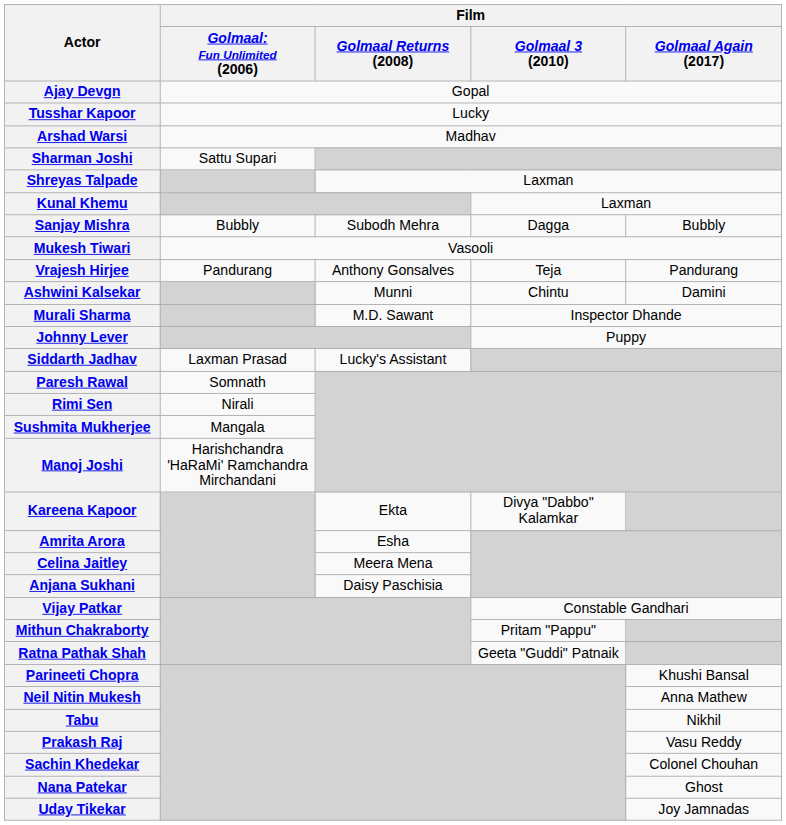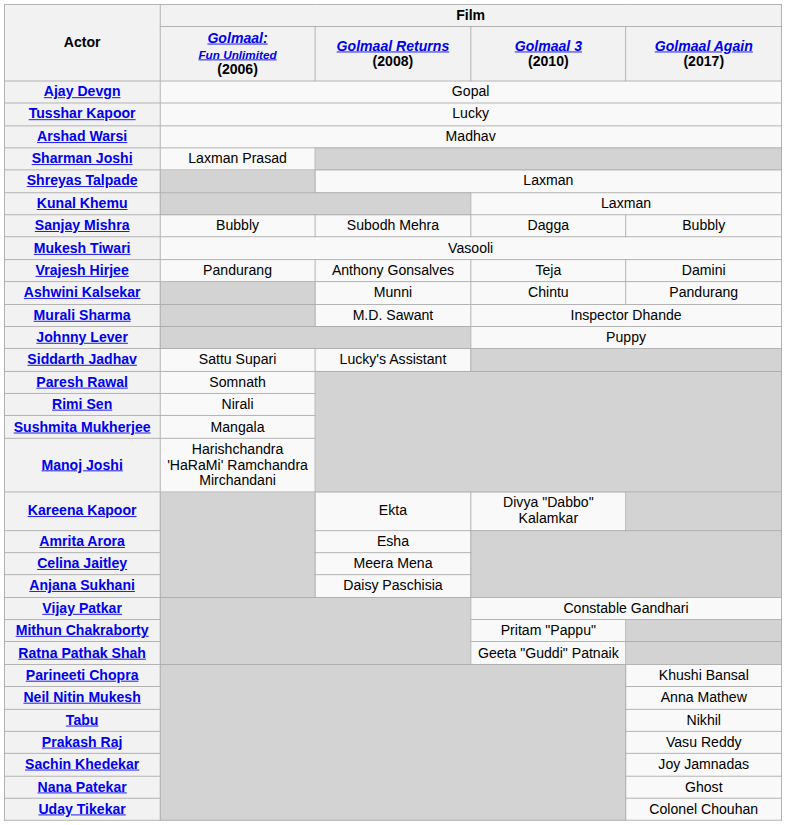Sharman Joshi | column 2: Sattu Supari -> Laxman Prasad
Vrajesh Hirjee | Film / Golmaal Again (2017): Pandurang -> Damini
Ashwini Kalsekar | Film / Golmaal Again (2017): Damini -> Pandurang
Siddarth Jadhav | column 2: Laxman Prasad -> Sattu Supari
Sachin Khedekar | Film / Golmaal Again (2017): Colonel Chouhan -> Joy Jamnadas
Uday Tikekar | Film / Golmaal Again (2017): Joy Jamnadas -> Colonel Chouhan
